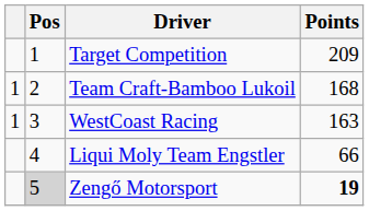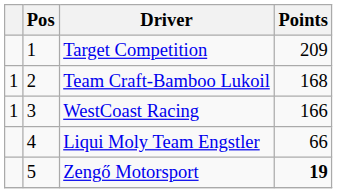WestCoast Racing | Points: 163 -> 166
Zengő Motorsport | Pos: lightgrey background -> no background
